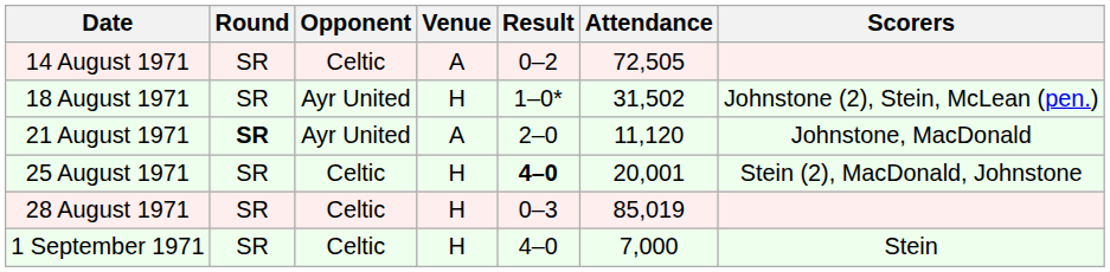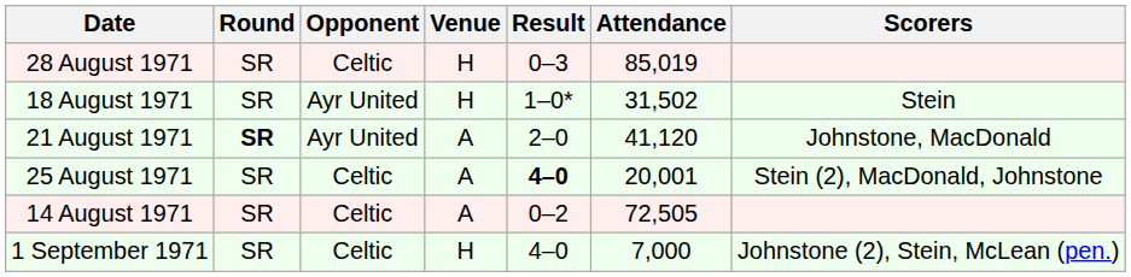rows swapped: 14 August 1971 <-> 28 August 1971
18 August 1971 | Scorers: Johnstone (2), Stein, McLean (pen.) -> Stein
21 August 1971 | Attendance: 11,120 -> 41,120
25 August 1971 | Venue: H -> A
1 September 1971 | Scorers: Stein -> Johnstone (2), Stein, McLean (pen.)
